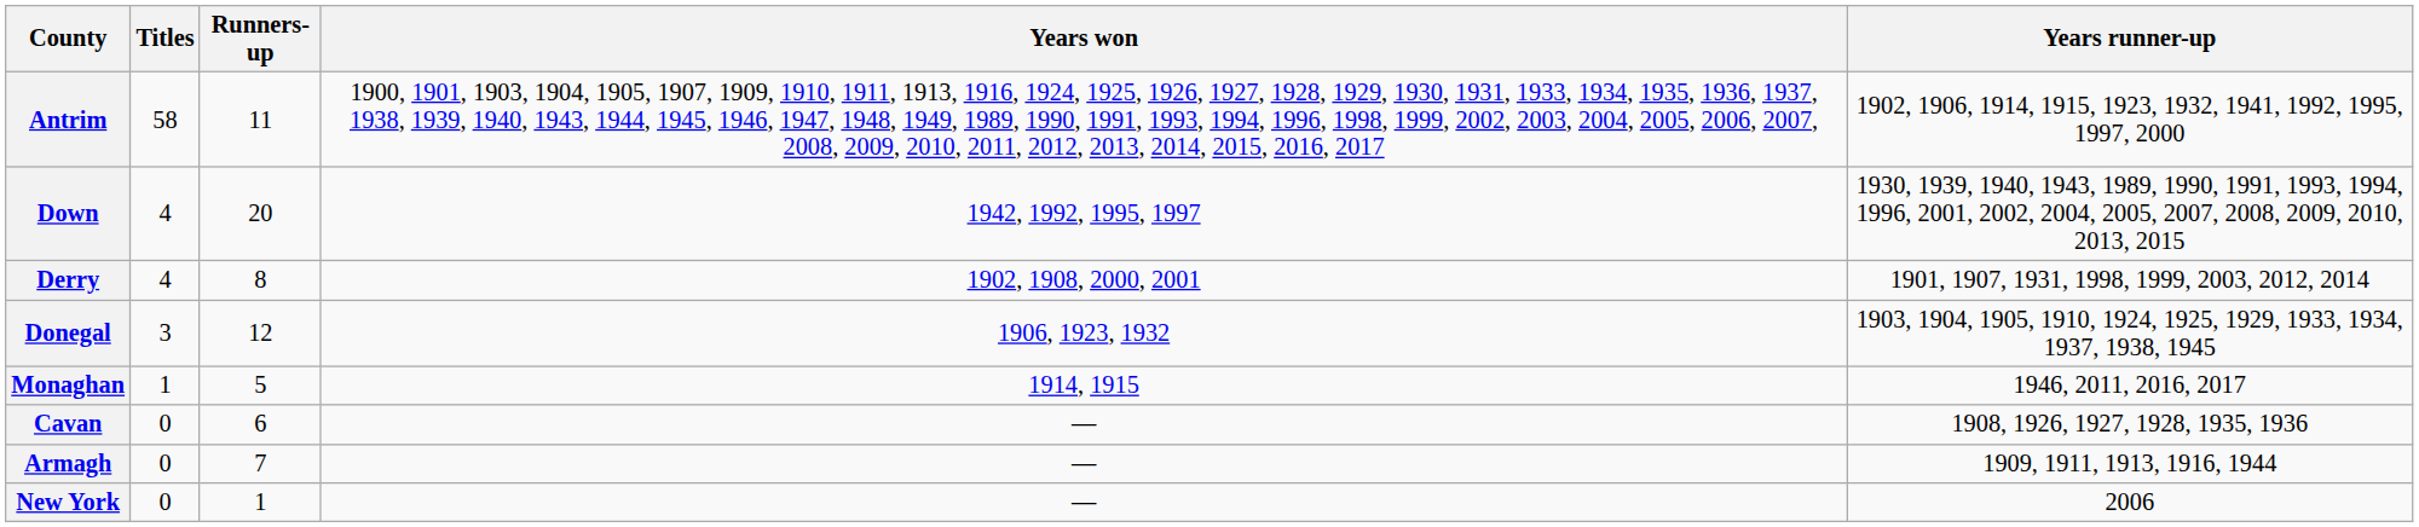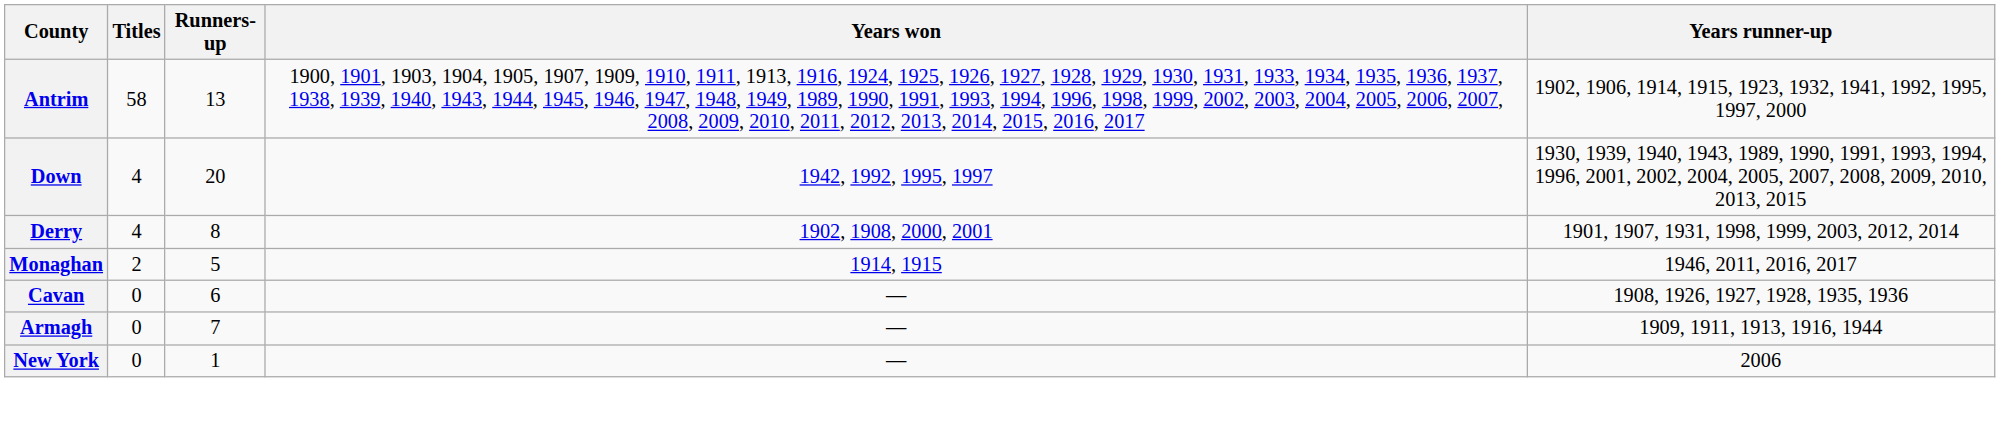Antrim | Runners-up: 11 -> 13
- row: Donegal | 3 | 12 | 1906, 1923, 1932 | 1903, 1904, 1905, 1910, 1924, 1925, 1929, 1933, 1934, 1937, 1938, 1945
Monaghan | Titles: 1 -> 2
